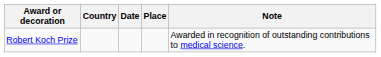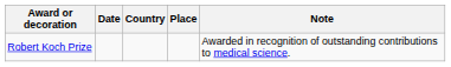columns swapped: Country <-> Date
